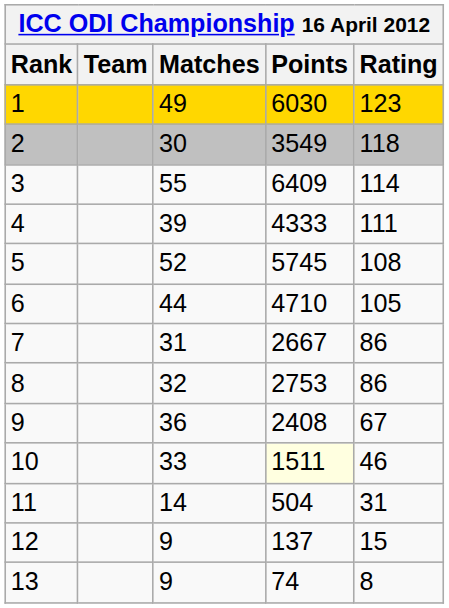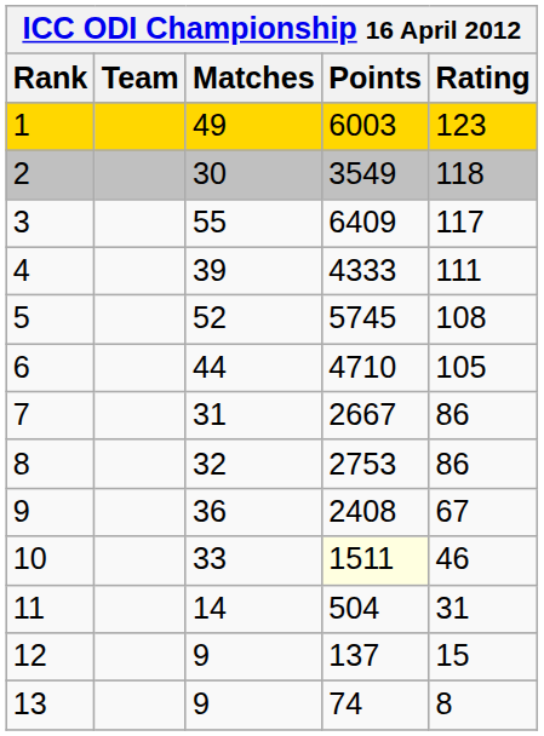1 | Points: 6030 -> 6003
3 | Rating: 114 -> 117
